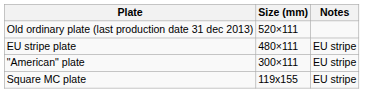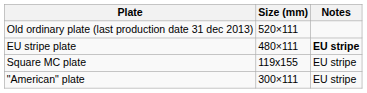EU stripe plate | Notes: normal -> bold
rows swapped: "American" plate <-> Square MC plate
